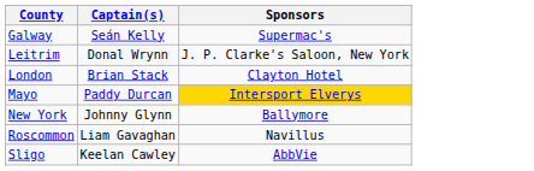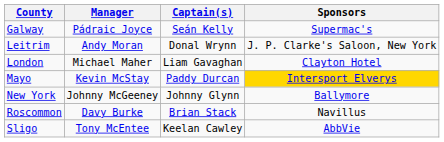+ column: Manager | Pádraic Joyce | Andy Moran | Michael Maher | Kevin McStay | Johnny McGeeney | Davy Burke | Tony McEntee
London | Captain(s): Brian Stack -> Liam Gavaghan
Roscommon | Captain(s): Liam Gavaghan -> Brian Stack
